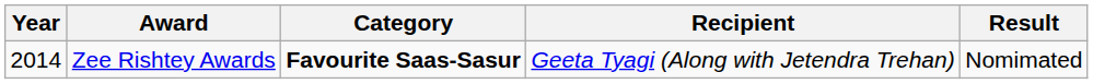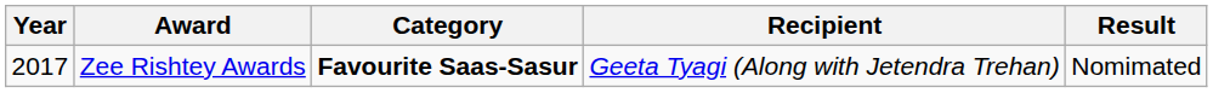Zee Rishtey Awards | Year: 2014 -> 2017
